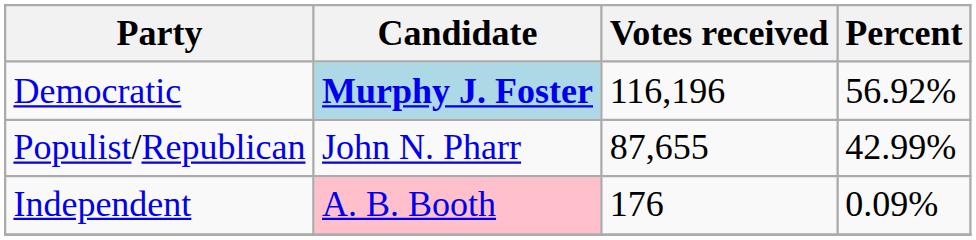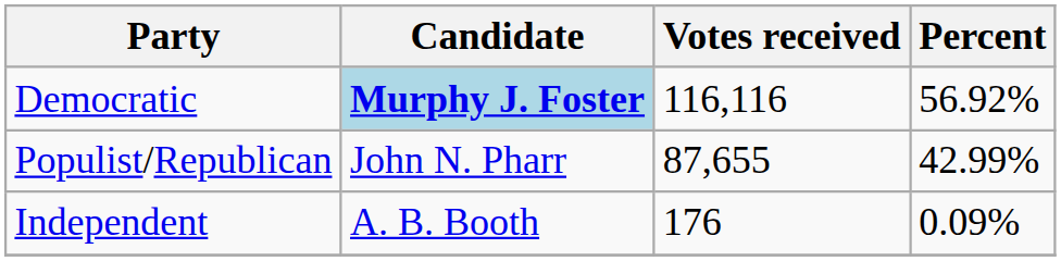Democratic | Votes received: 116,196 -> 116,116
Independent | Candidate: pink background -> no background
